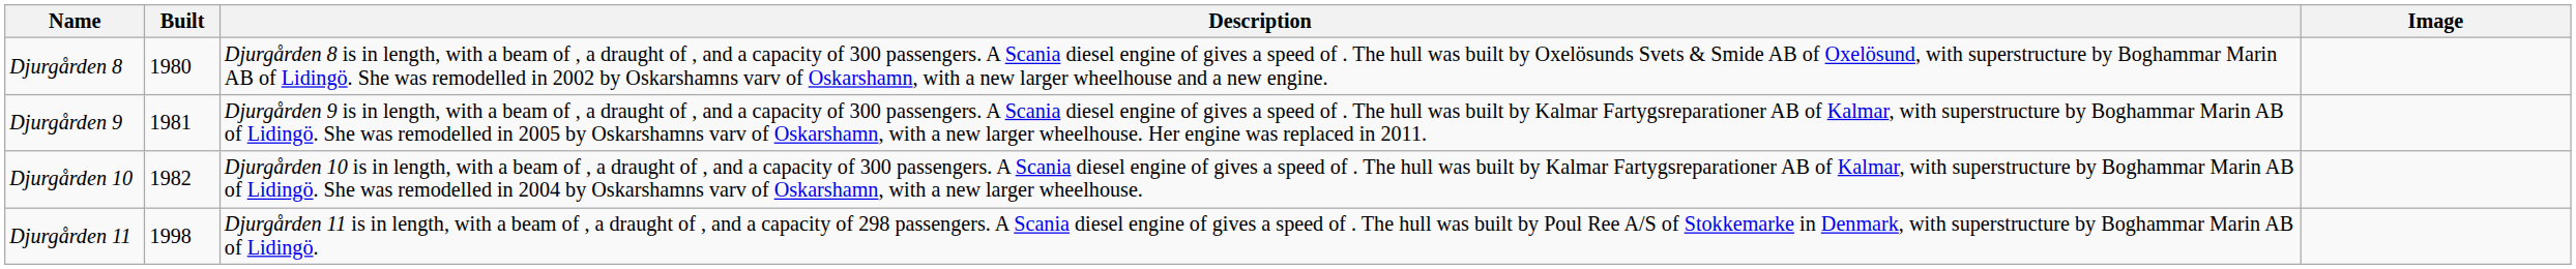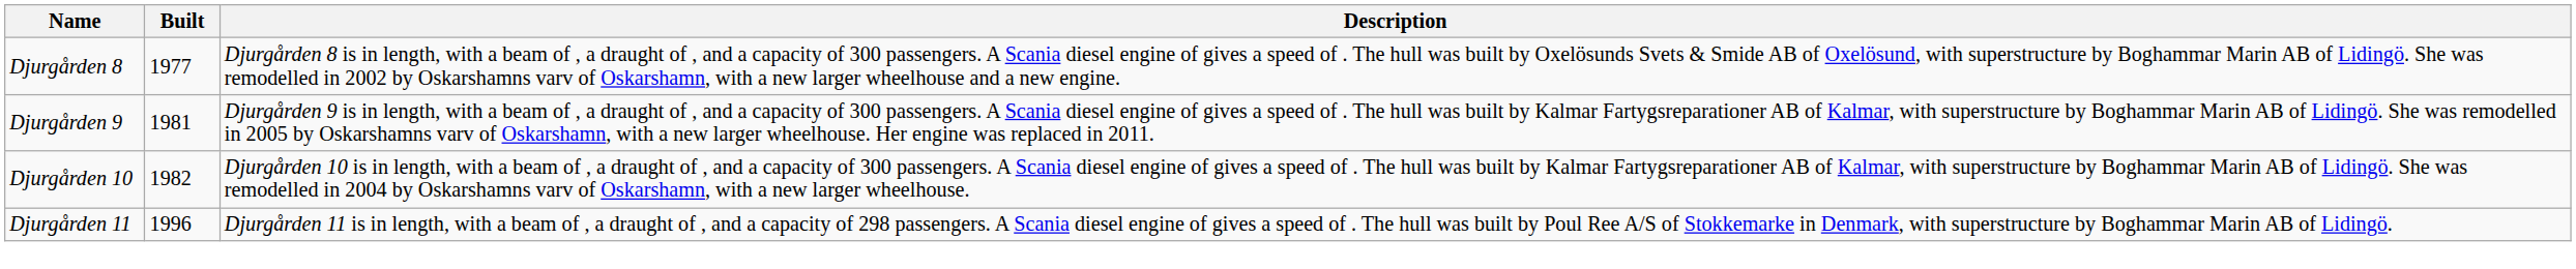- column: Image
Djurgården 8 | Built: 1980 -> 1977
Djurgården 11 | Built: 1998 -> 1996
